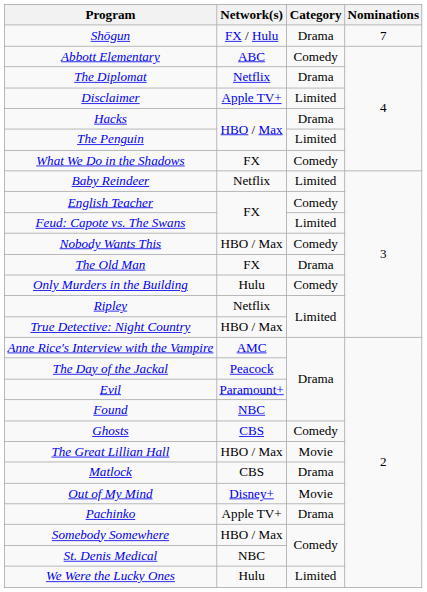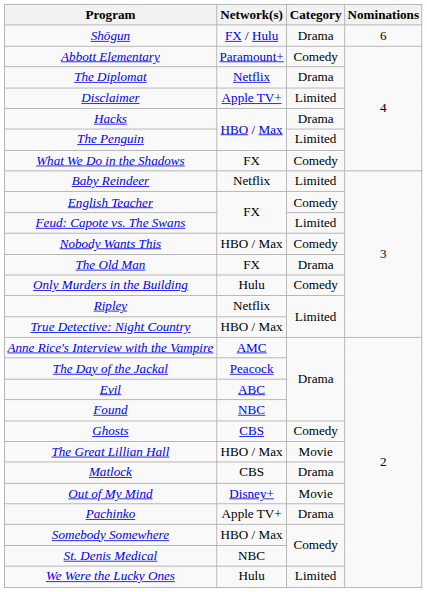Shōgun | Nominations: 7 -> 6
Abbott Elementary | Network(s): ABC -> Paramount+
Evil | Network(s): Paramount+ -> ABC
